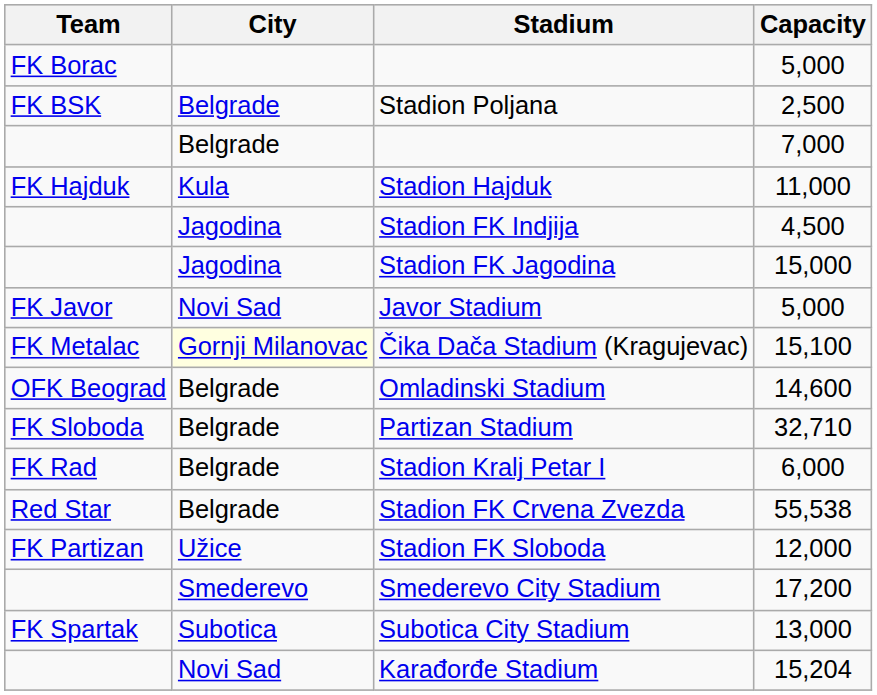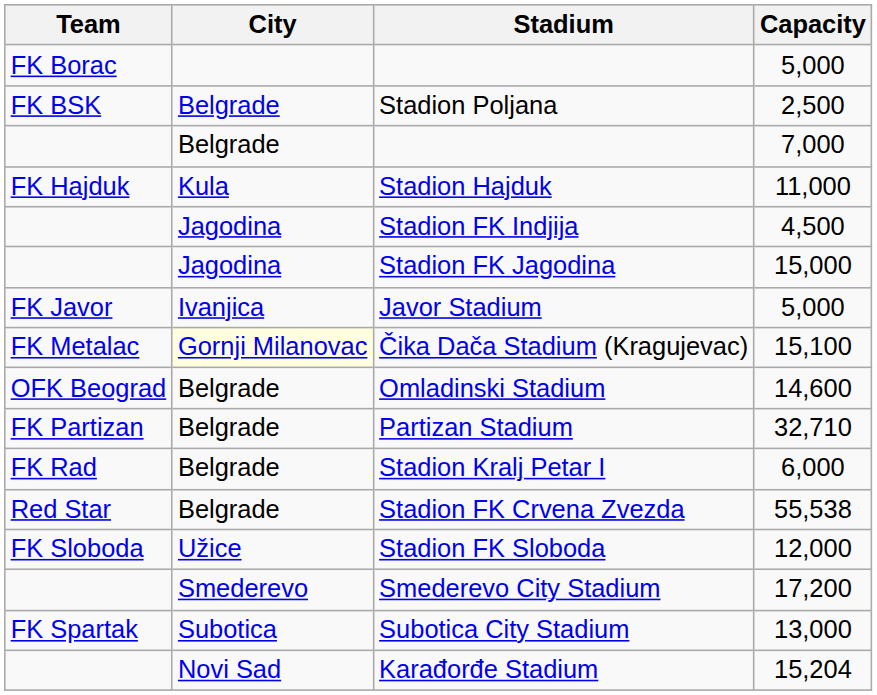Javor Stadium | City: Novi Sad -> Ivanjica
Partizan Stadium | Team: FK Sloboda -> FK Partizan
Stadion FK Sloboda | Team: FK Partizan -> FK Sloboda
